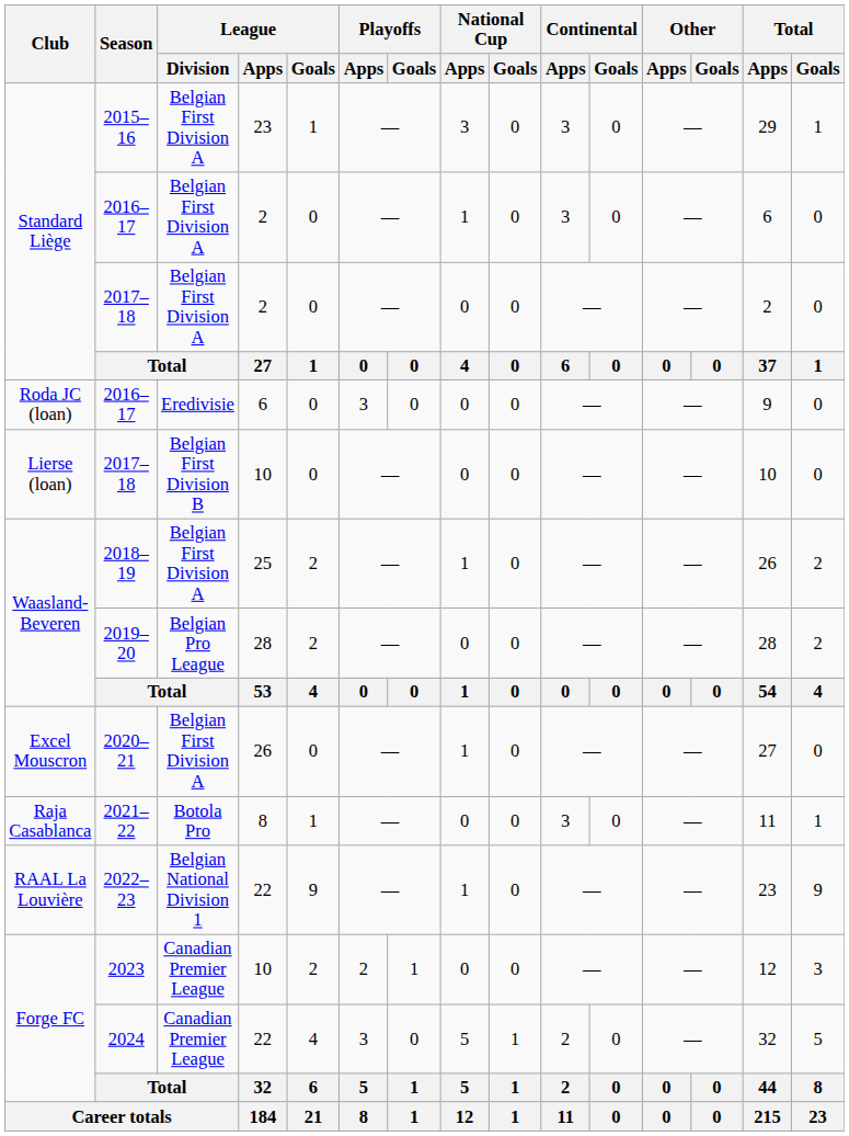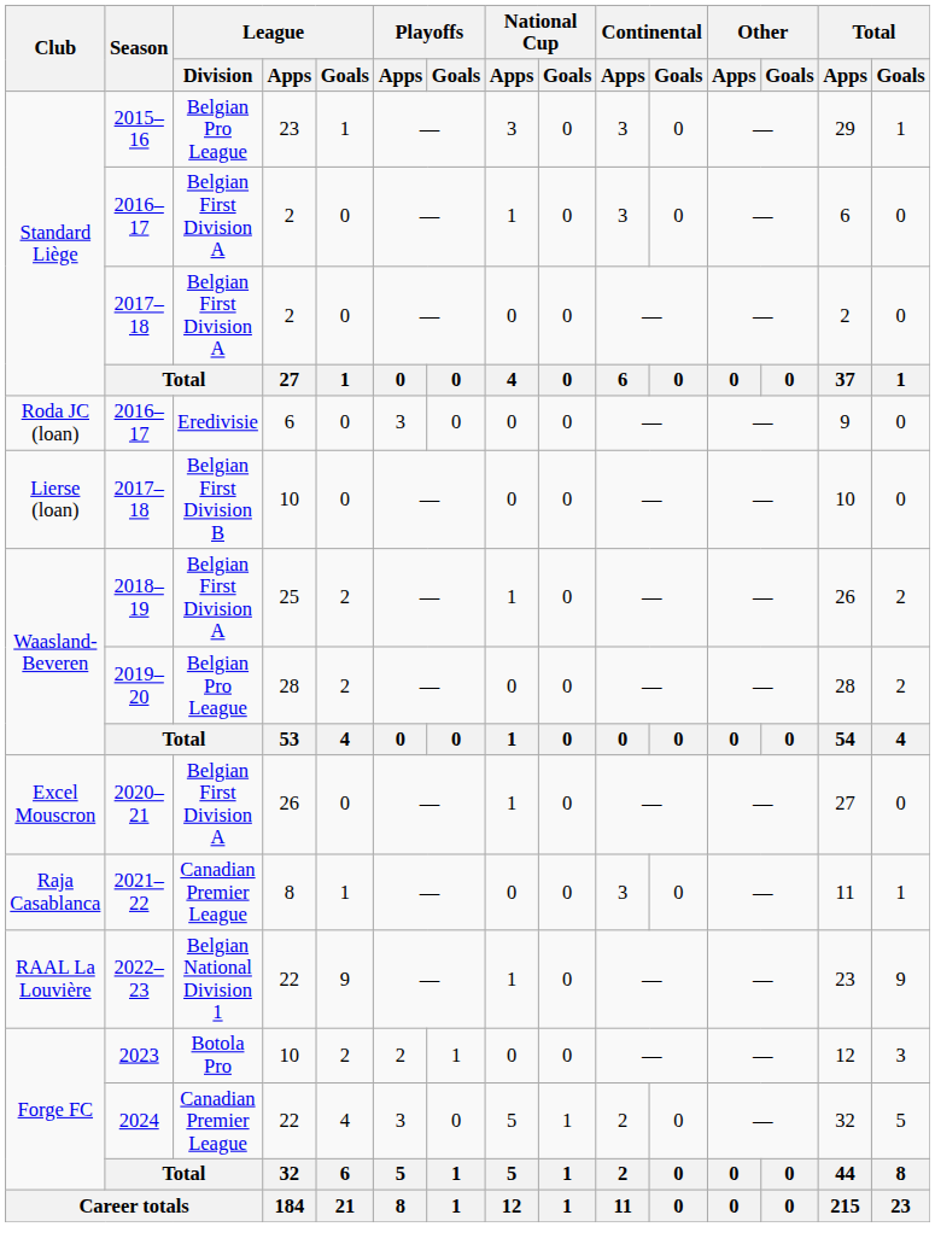2015–16 | League / Division: Belgian First Division A -> Belgian Pro League
2021–22 | League / Division: Botola Pro -> Canadian Premier League
2023 | League / Division: Canadian Premier League -> Botola Pro
